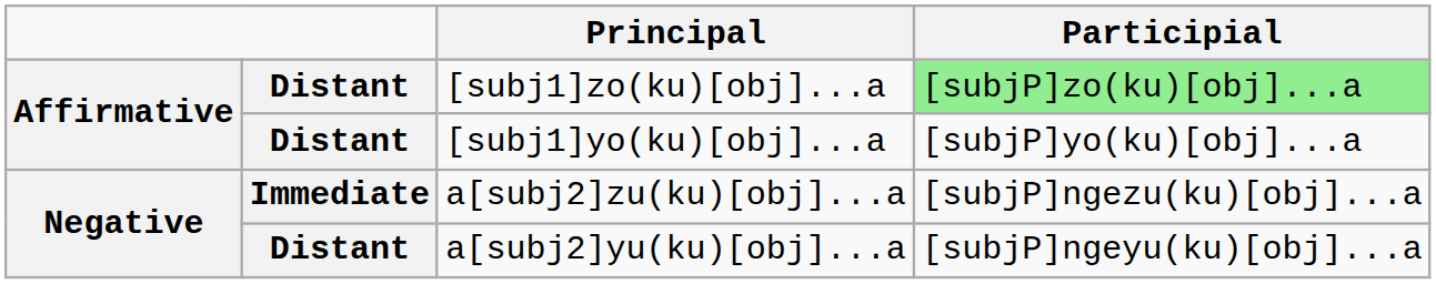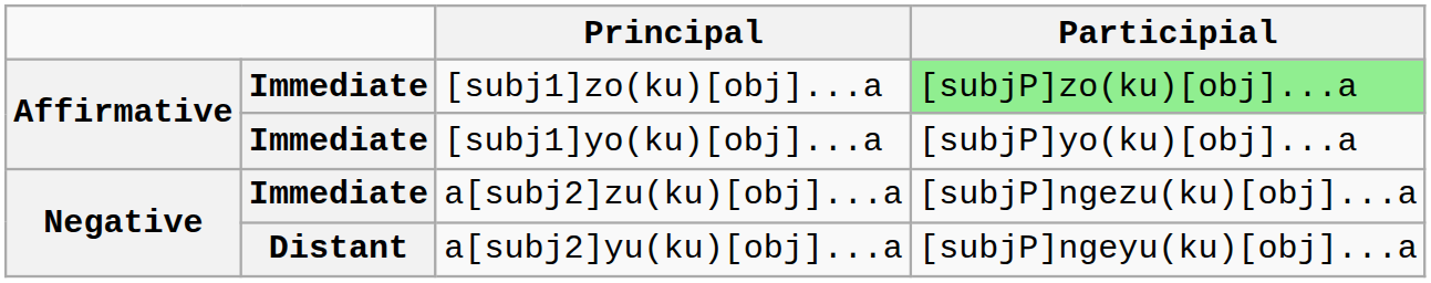[subj1]zo(ku)[obj]...a | column 2: Distant -> Immediate
[subj1]yo(ku)[obj]...a | column 2: Distant -> Immediate
